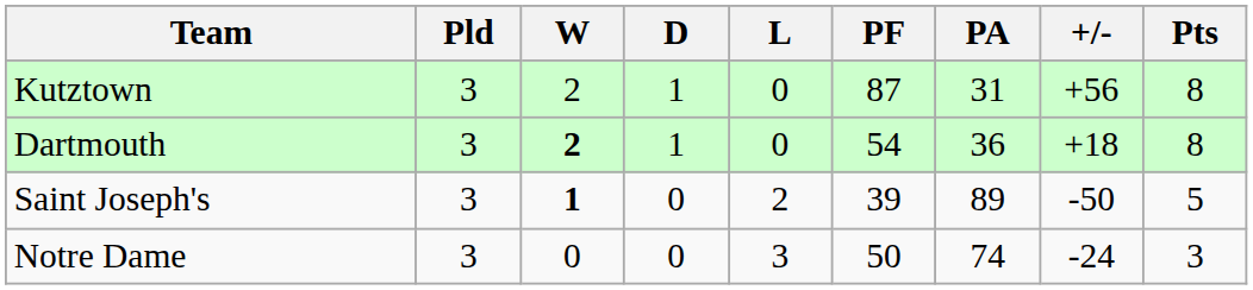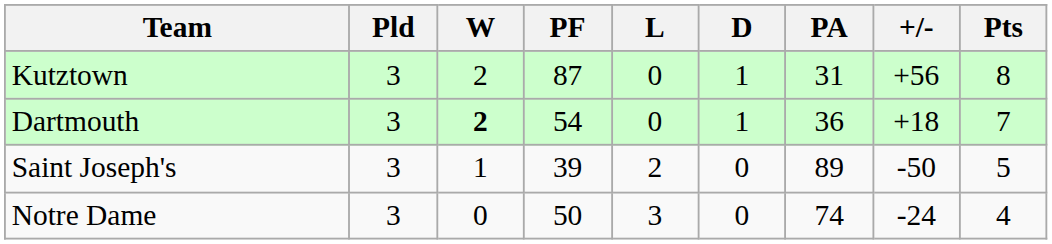columns swapped: D <-> PF
Dartmouth | Pts: 8 -> 7
Saint Joseph's | W: bold -> normal
Notre Dame | Pts: 3 -> 4
